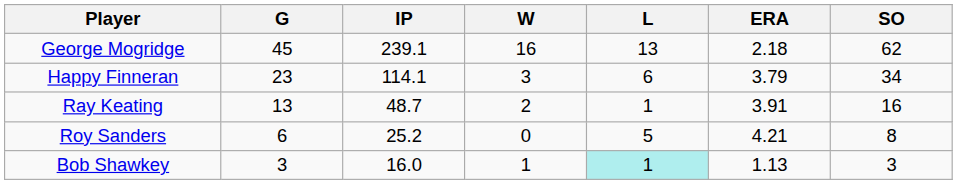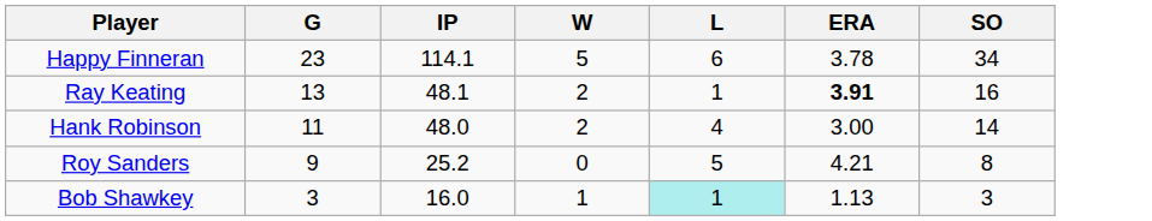- row: George Mogridge | 45 | 239.1 | 16 | 13 | 2.18 | 62
Happy Finneran | W: 3 -> 5
Happy Finneran | ERA: 3.79 -> 3.78
Ray Keating | IP: 48.7 -> 48.1
Ray Keating | ERA: normal -> bold
+ row: Hank Robinson | 11 | 48.0 | 2 | 4 | 3.00 | 14
Roy Sanders | G: 6 -> 9
